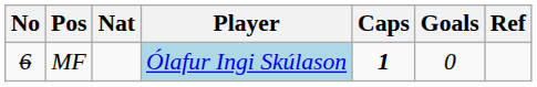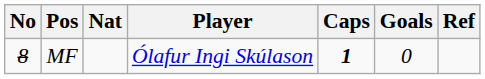MF | No: 6 -> 8
MF | Player: lightblue background -> no background
